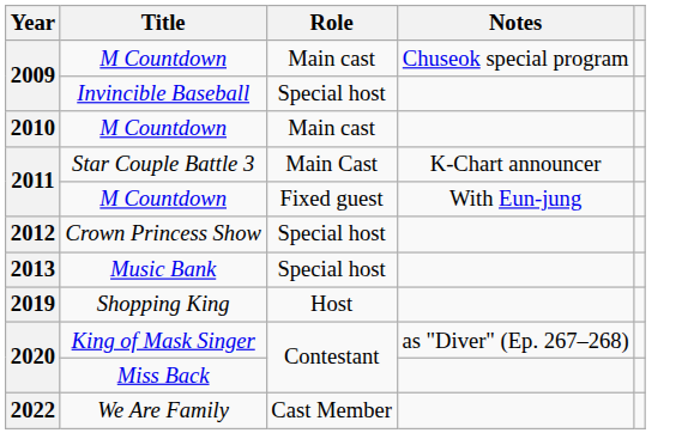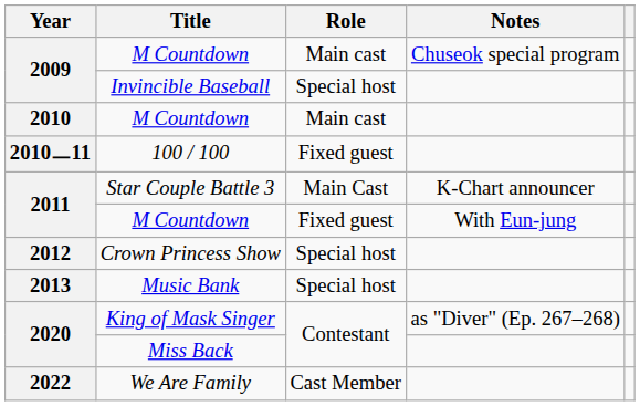+ row: 2010ㅡ11 | 100 / 100 | Fixed guest
- row: 2019 | Shopping King | Host
